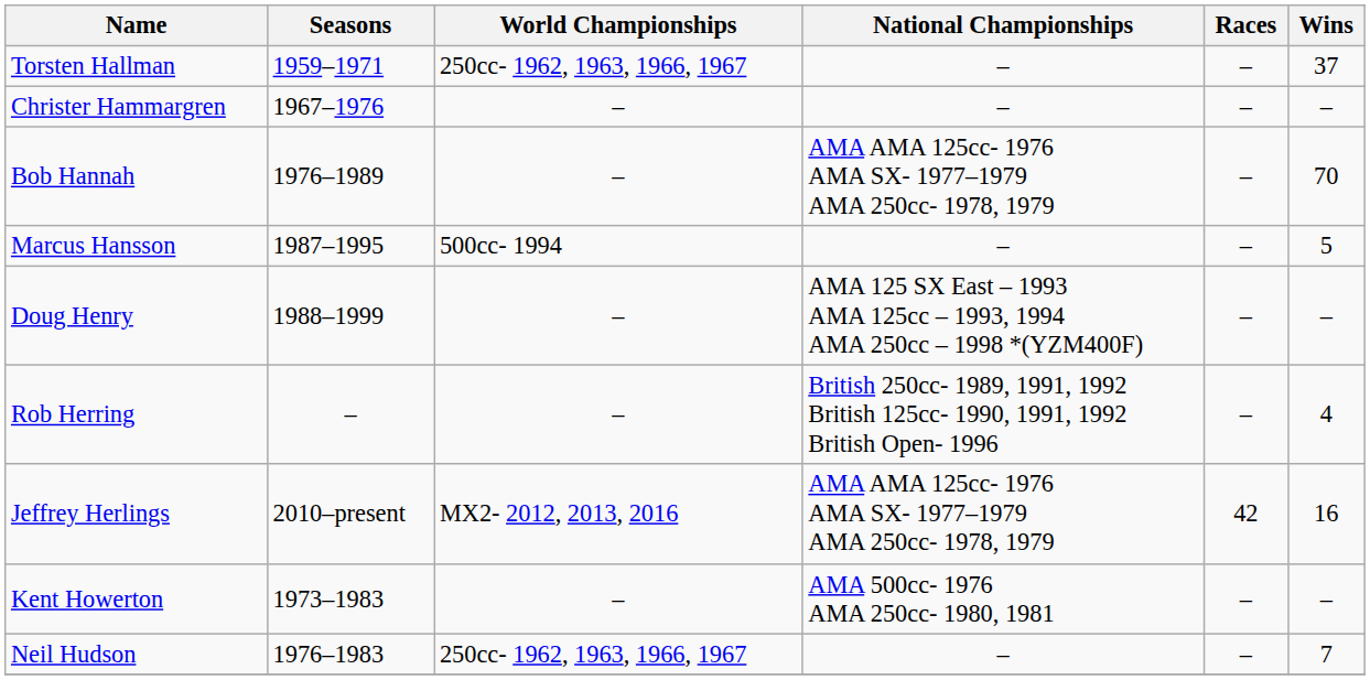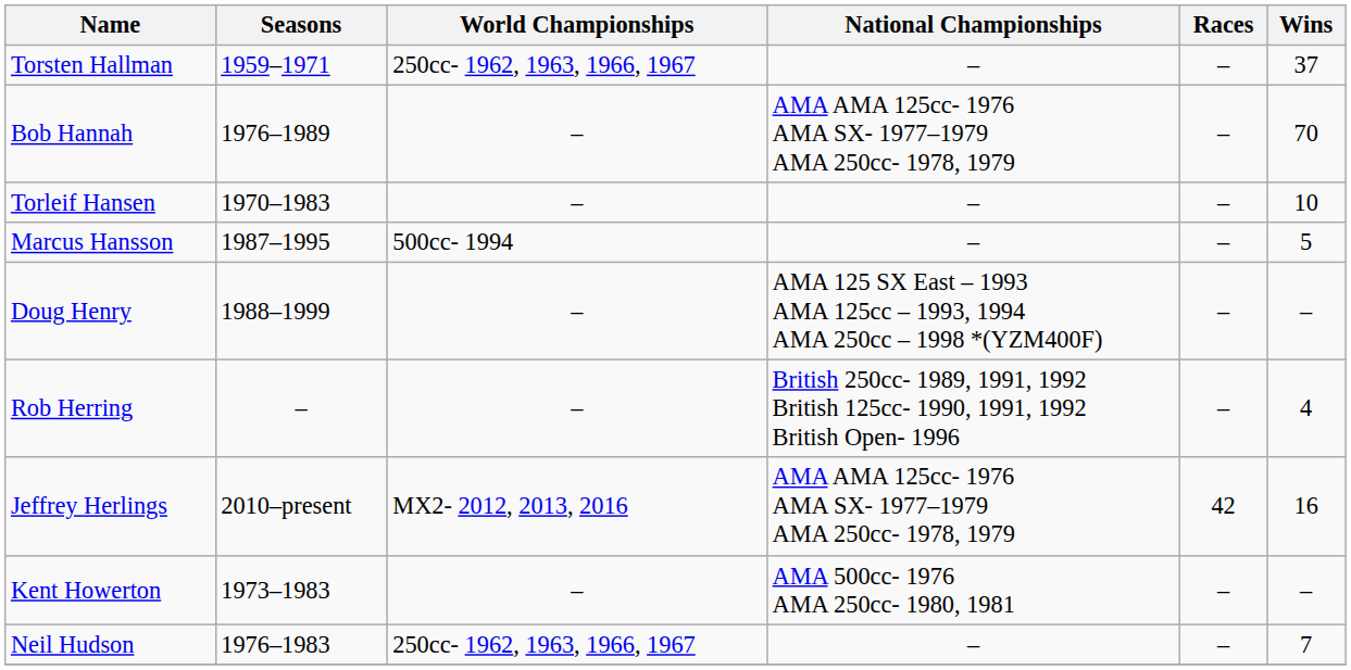- row: Christer Hammargren | 1967–1976 | – | – | – | –
+ row: Torleif Hansen | 1970–1983 | – | – | – | 10
